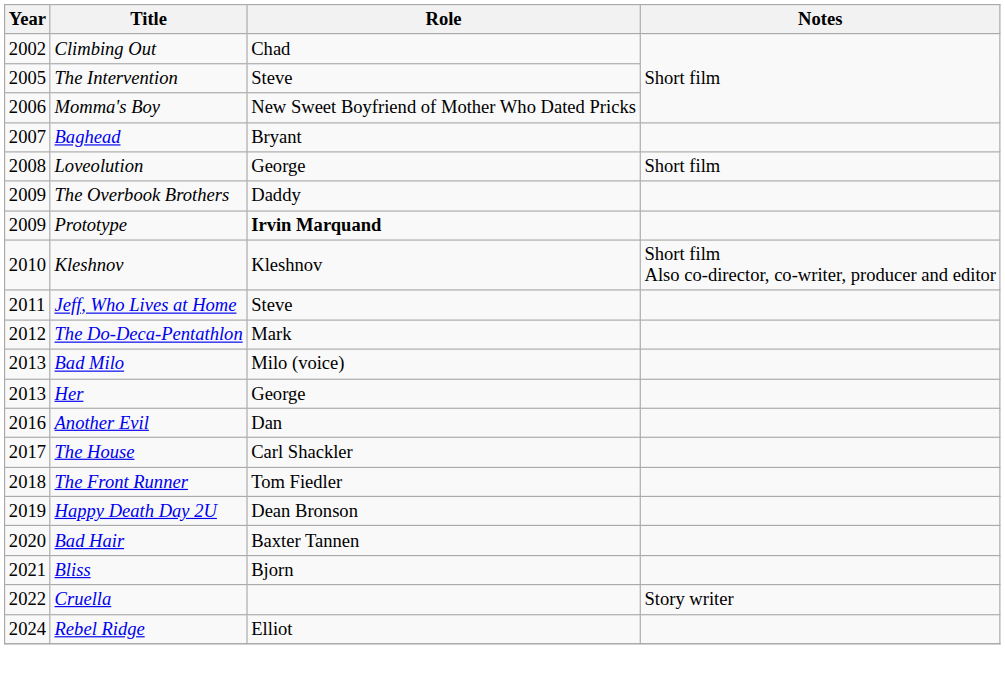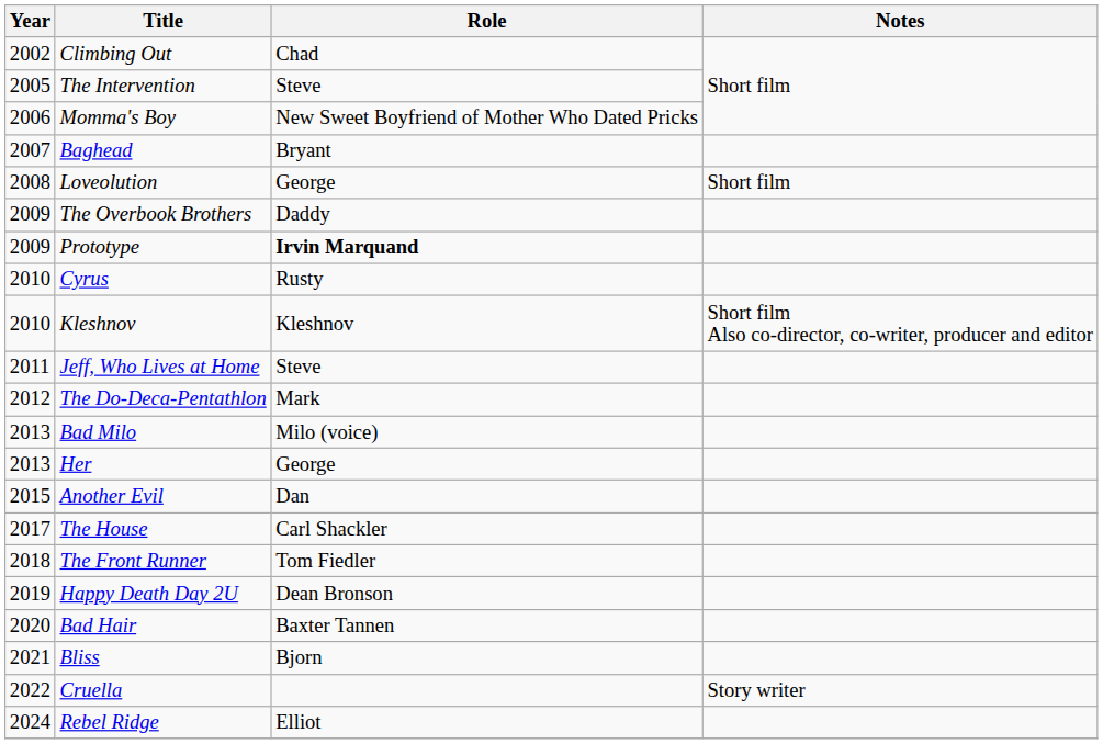+ row: 2010 | Cyrus | Rusty
Another Evil | Year: 2016 -> 2015
